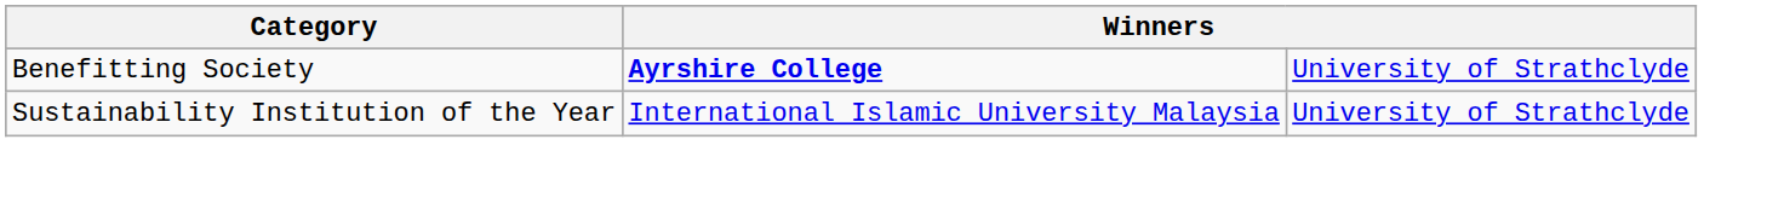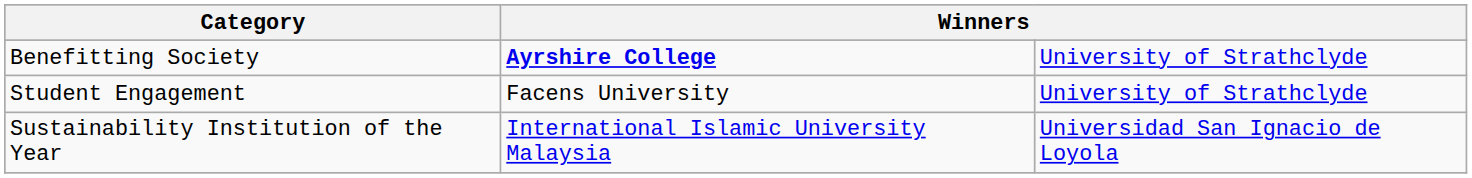+ row: Student Engagement | Facens University | University of Strathclyde
Sustainability Institution of the Year | column 3: University of Strathclyde -> Universidad San Ignacio de Loyola
